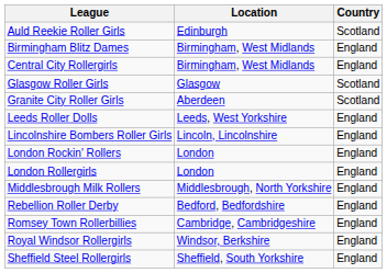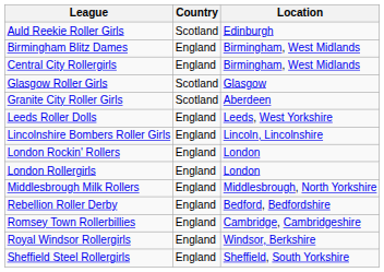columns swapped: Location <-> Country
